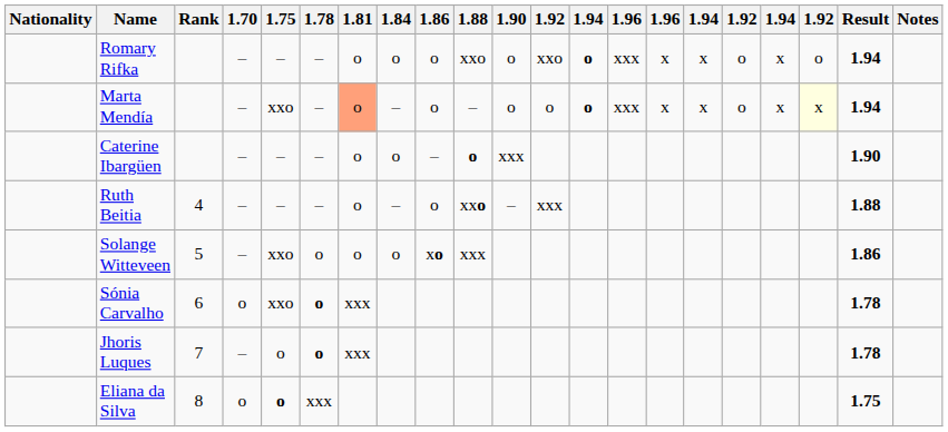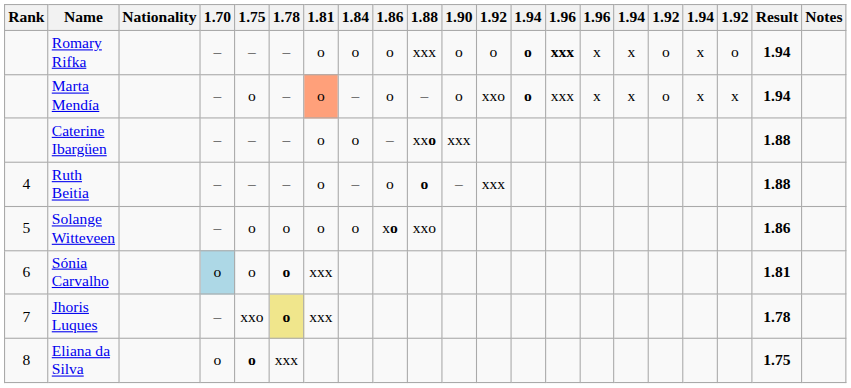columns swapped: Rank <-> Nationality
Romary Rifka | 1.88: xxo -> xxx
Romary Rifka | column 12: xxo -> o
Romary Rifka | column 14: normal -> bold
Marta Mendía | 1.75: xxo -> o
Marta Mendía | column 12: o -> xxo
Marta Mendía | column 19: lightyellow background -> no background
Caterine Ibargüen | 1.88: o -> xxo
Caterine Ibargüen | Result: 1.90 -> 1.88
Ruth Beitia | 1.88: xxo -> o
Solange Witteveen | 1.75: xxo -> o
Solange Witteveen | 1.88: xxx -> xxo
Sónia Carvalho | 1.70: no background -> lightblue background
Sónia Carvalho | 1.75: xxo -> o
Sónia Carvalho | Result: 1.78 -> 1.81
Jhoris Luques | 1.75: o -> xxo
Jhoris Luques | 1.78: no background -> khaki background
